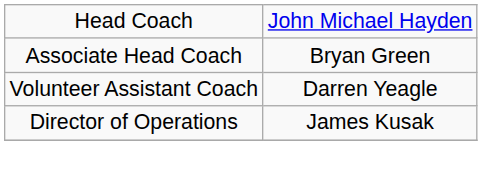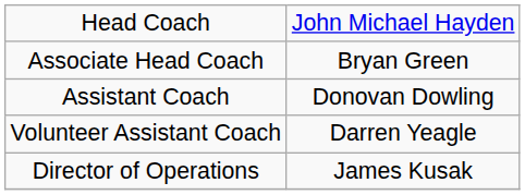+ row: Assistant Coach | Donovan Dowling
